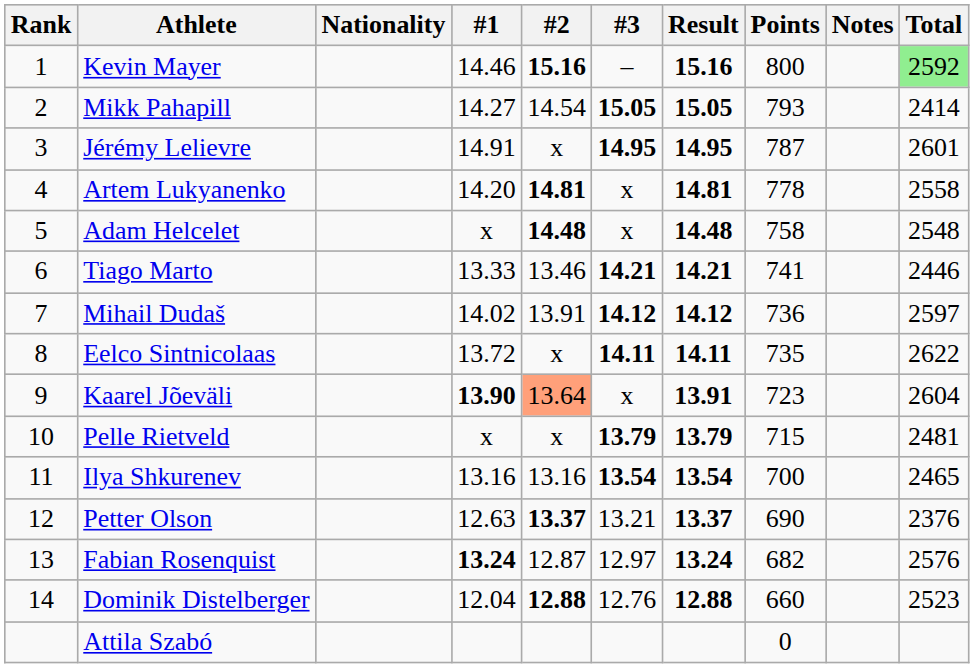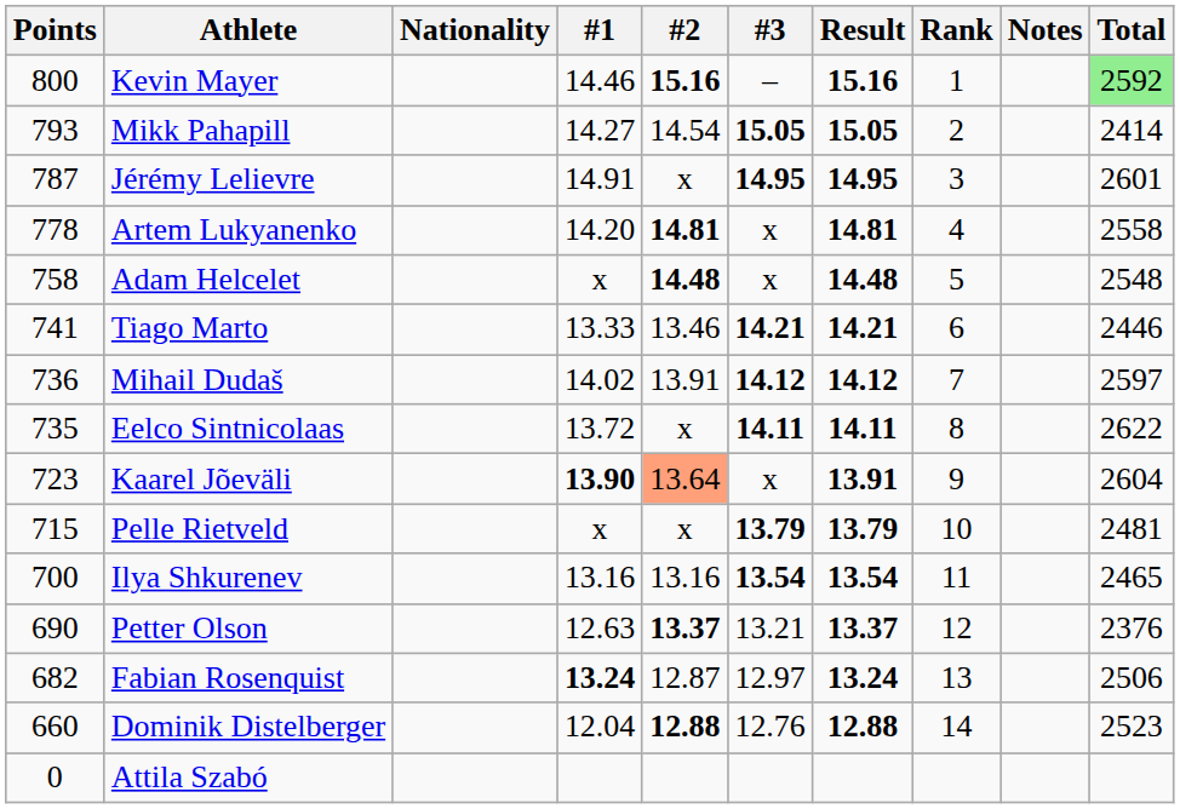columns swapped: Rank <-> Points
Fabian Rosenquist | Total: 2576 -> 2506
